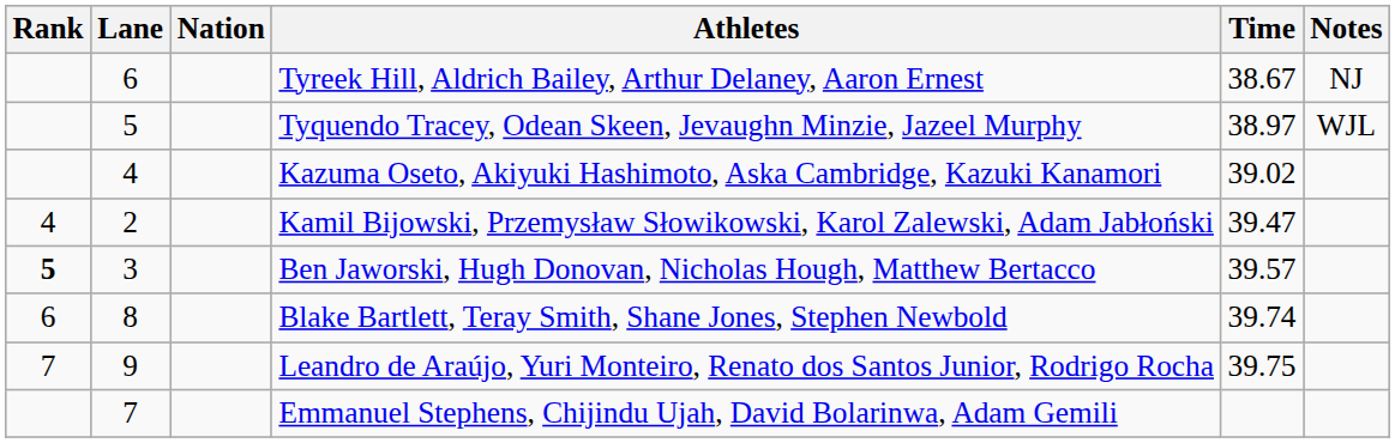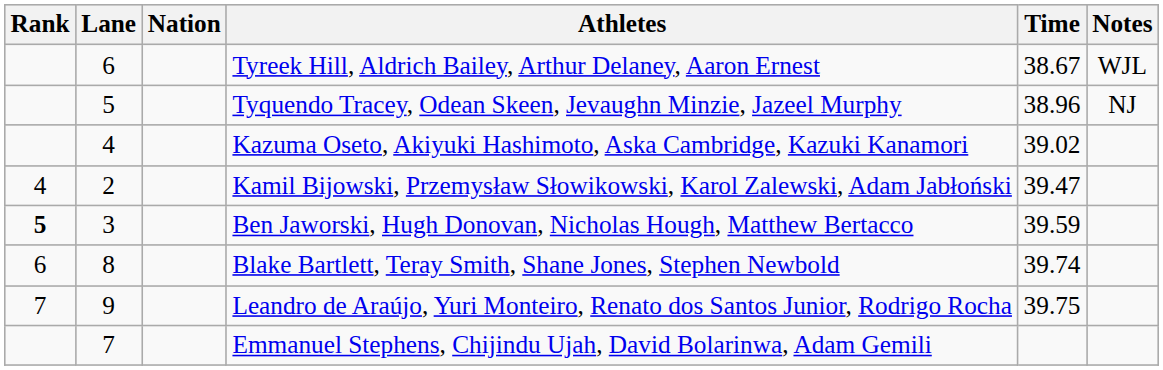Tyreek Hill, Aldrich Bailey, Arthur Delaney, Aaron Ernest | Notes: NJ -> WJL
Tyquendo Tracey, Odean Skeen, Jevaughn Minzie, Jazeel Murphy | Time: 38.97 -> 38.96
Tyquendo Tracey, Odean Skeen, Jevaughn Minzie, Jazeel Murphy | Notes: WJL -> NJ
Ben Jaworski, Hugh Donovan, Nicholas Hough, Matthew Bertacco | Time: 39.57 -> 39.59
